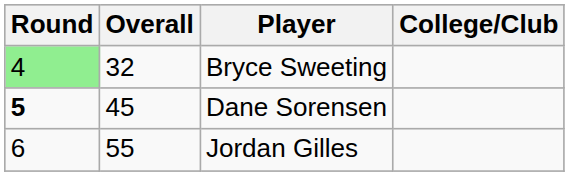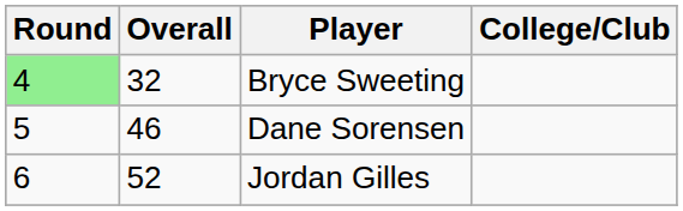Dane Sorensen | Round: bold -> normal
Dane Sorensen | Overall: 45 -> 46
Jordan Gilles | Overall: 55 -> 52
